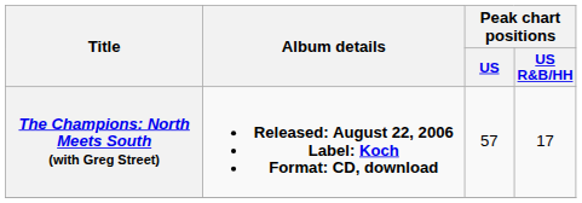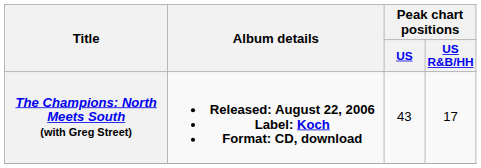The Champions: North Meets South (with Greg Street) | Peak chart positions / US: 57 -> 43
